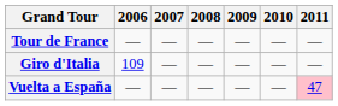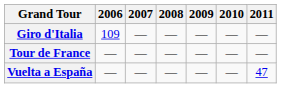rows swapped: Giro d'Italia <-> Tour de France
Vuelta a España | 2011: pink background -> no background
